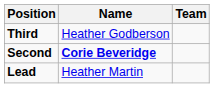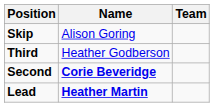+ row: Skip | Alison Goring
Lead | Name: normal -> bold
